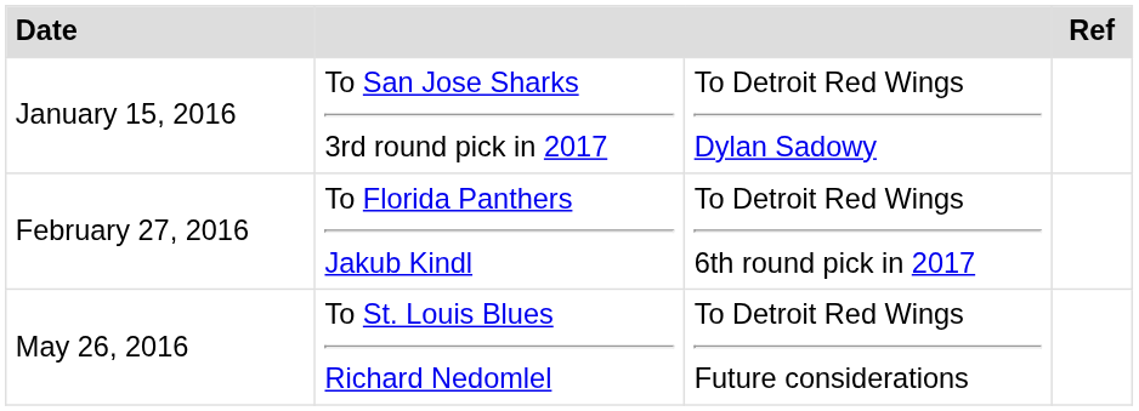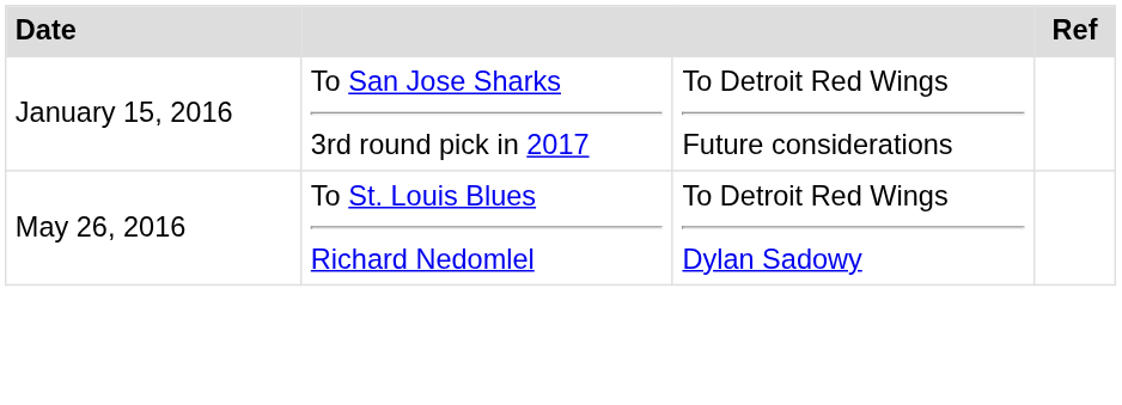January 15, 2016 | column 3: To Detroit Red Wings Dylan Sadowy -> To Detroit Red Wings Future considerations
- row: February 27, 2016 | To Florida Panthers Jakub Kindl | To Detroit Red Wings 6th round pick in 2017
May 26, 2016 | column 3: To Detroit Red Wings Future considerations -> To Detroit Red Wings Dylan Sadowy
